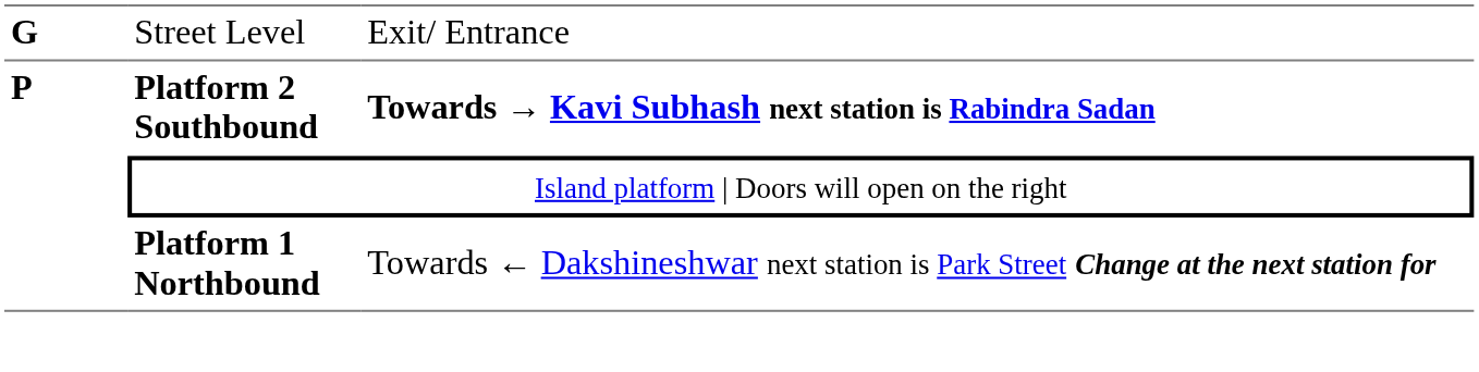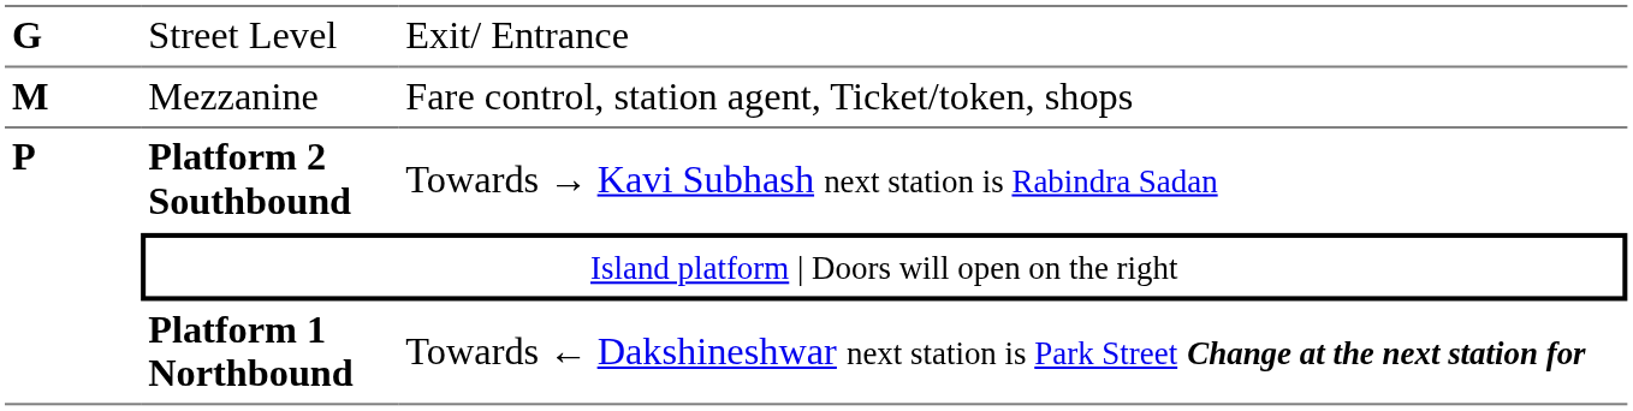+ row: M | Mezzanine | Fare control, station agent, Ticket/token, shops
Platform 2 Southbound | column 3: bold -> normal
